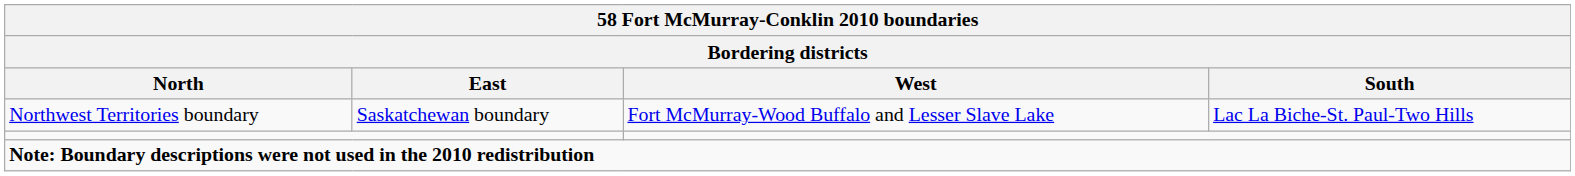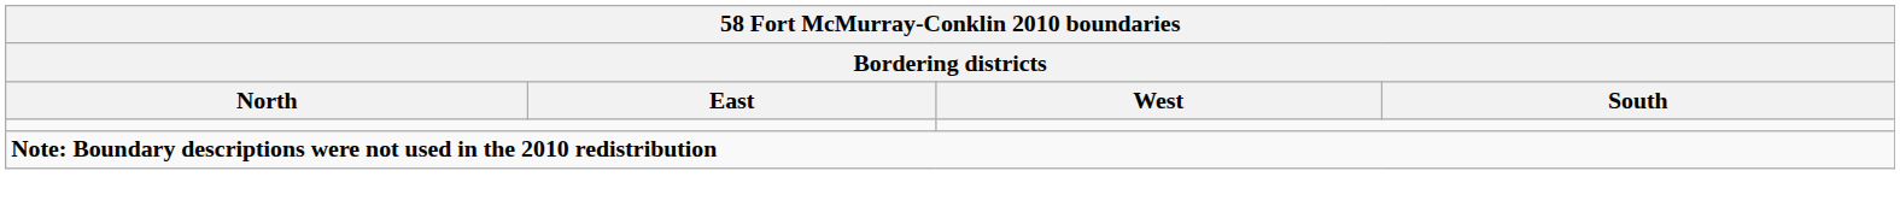- row: Northwest Territories boundary | Saskatchewan boundary | Fort McMurray-Wood Buffalo and Lesser Slave Lake | Lac La Biche-St. Paul-Two Hills
